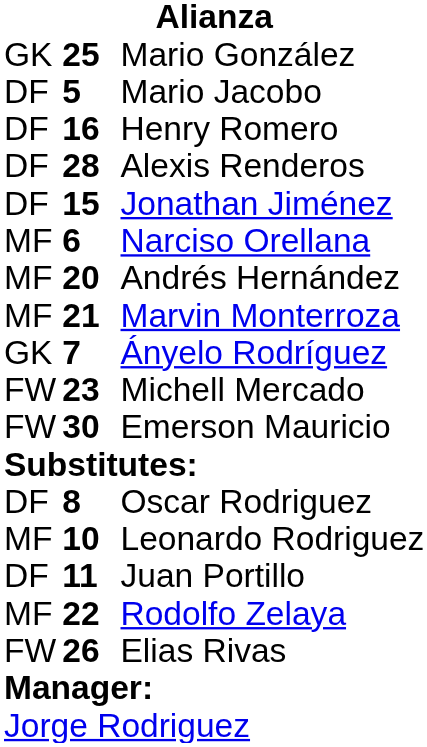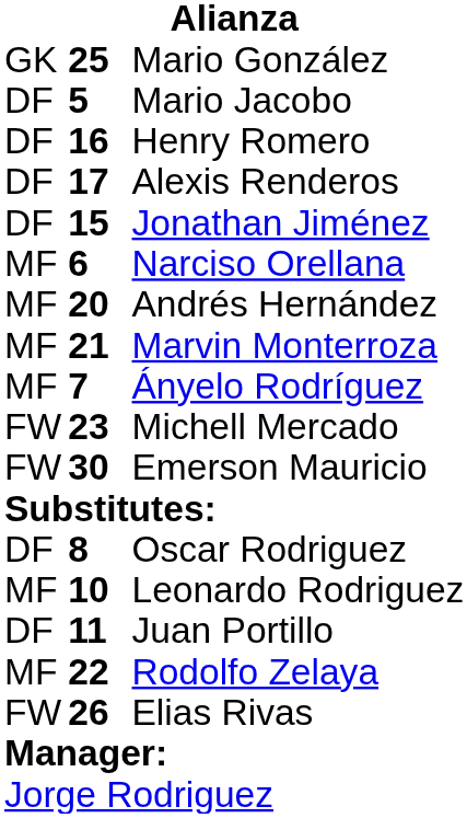Alexis Renderos | column 2: 28 -> 17
Ányelo Rodríguez | column 1: GK -> MF
